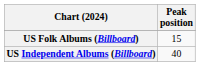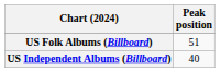US Folk Albums (Billboard) | Peak position: 15 -> 51
